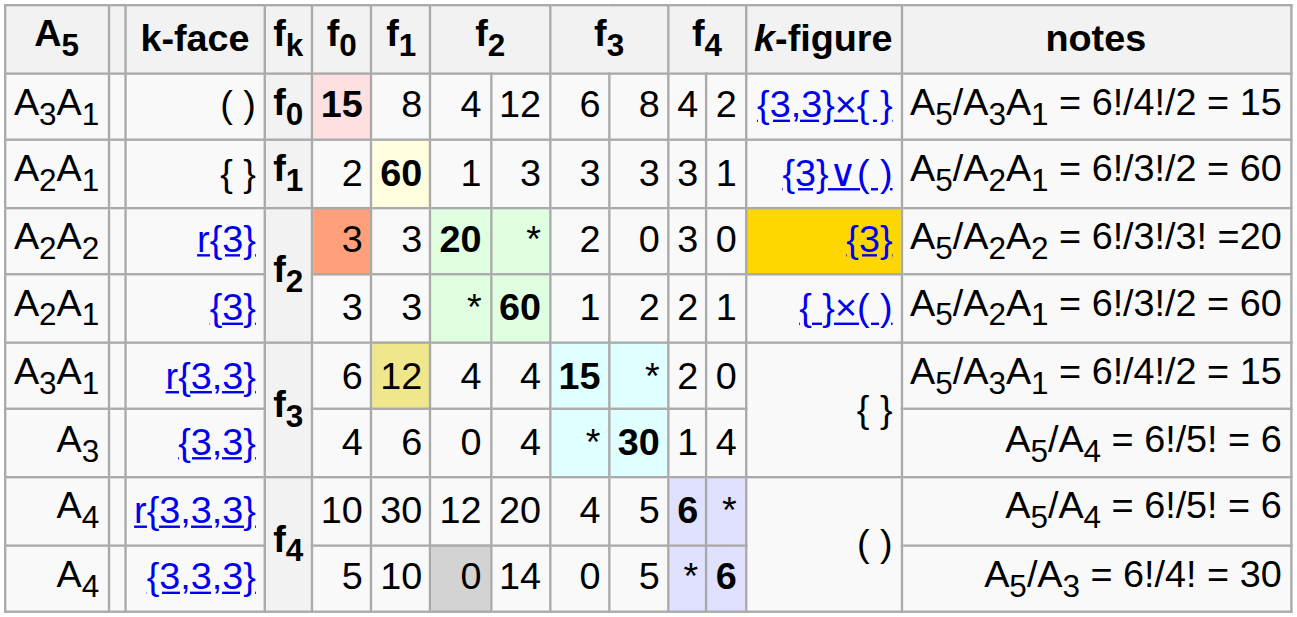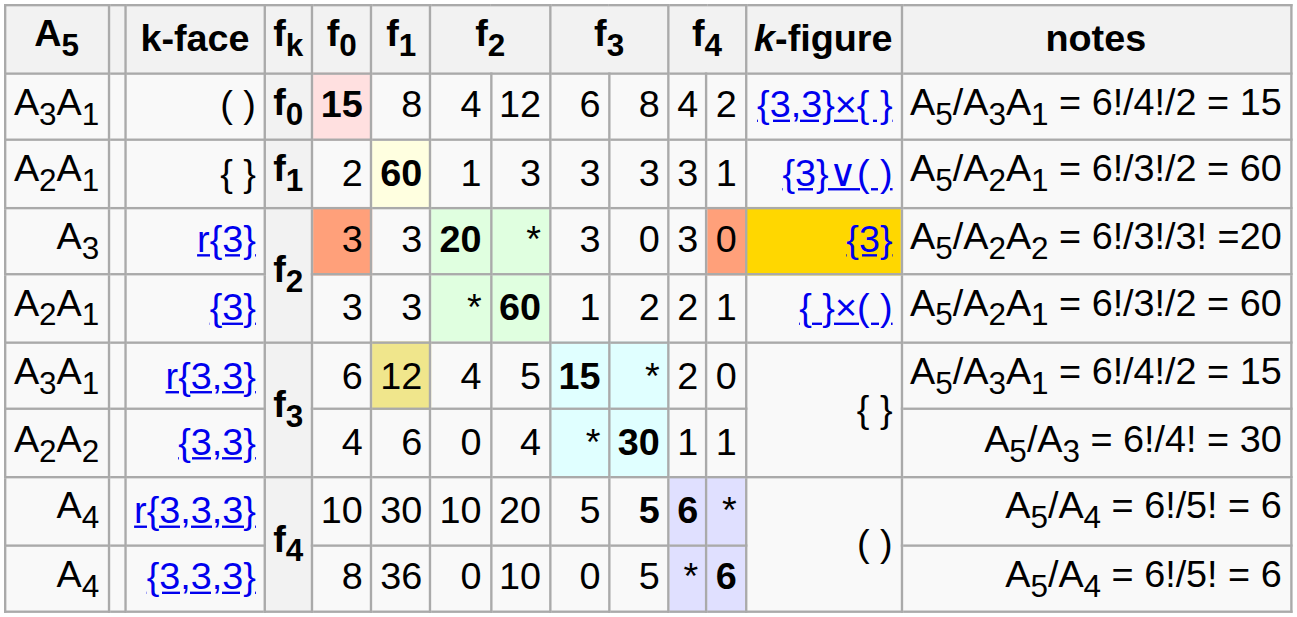r{3} | A5: A2A2 -> A3
r{3} | column 9: 2 -> 3
r{3} | column 12: no background -> lightsalmon background
r{3,3} | column 8: 4 -> 5
{3,3} | A5: A3 -> A2A2
{3,3} | column 12: 4 -> 1
{3,3} | notes: A5/A4 = 6!/5! = 6 -> A5/A3 = 6!/4! = 30
r{3,3,3} | column 7: 12 -> 10
r{3,3,3} | column 9: 4 -> 5
r{3,3,3} | column 10: normal -> bold
{3,3,3} | f0: 5 -> 8
{3,3,3} | f1: 10 -> 36
{3,3,3} | column 7: lightgrey background -> no background
{3,3,3} | column 8: 14 -> 10
{3,3,3} | notes: A5/A3 = 6!/4! = 30 -> A5/A4 = 6!/5! = 6
